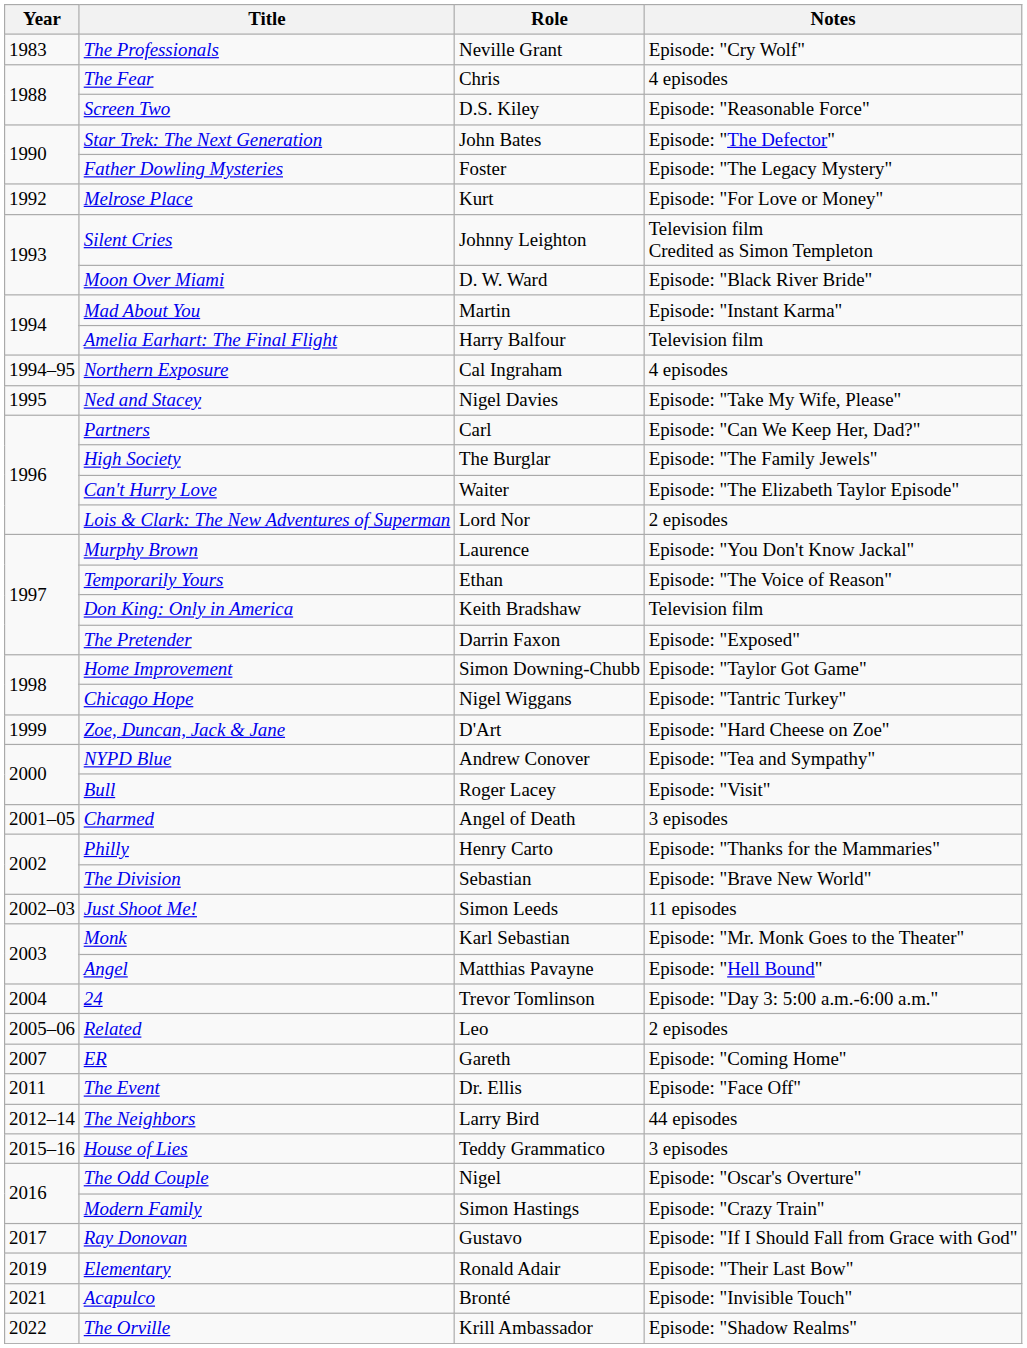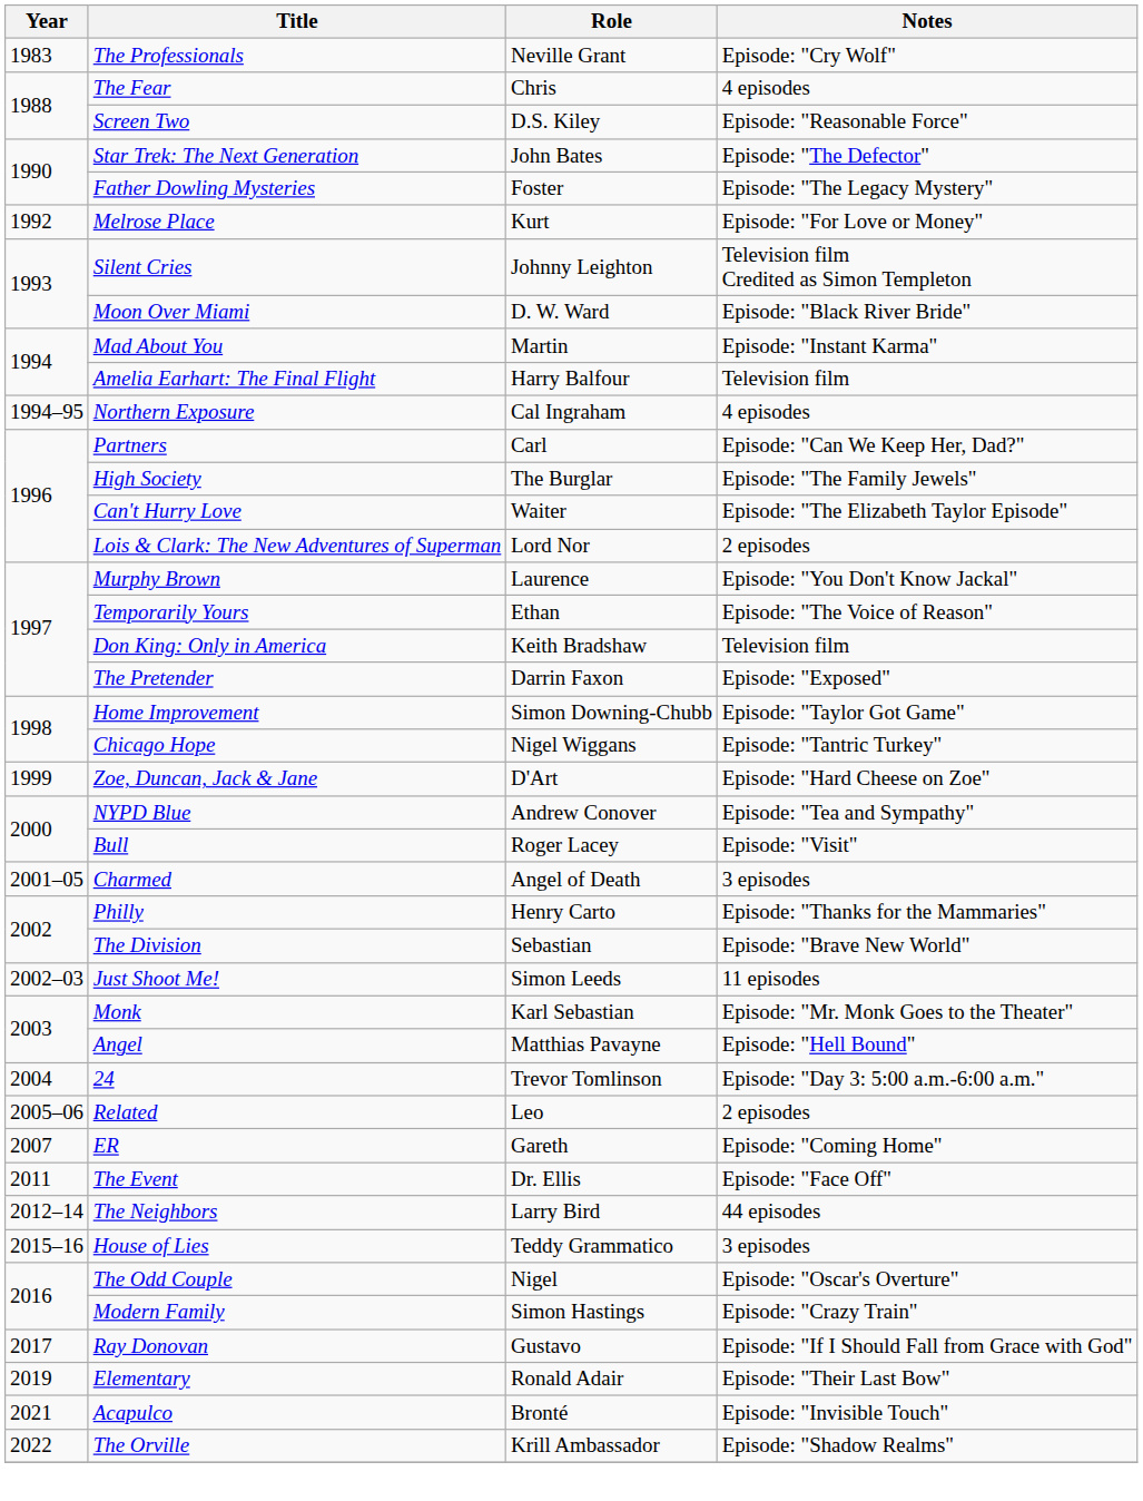- row: 1995 | Ned and Stacey | Nigel Davies | Episode: "Take My Wife, Please"
